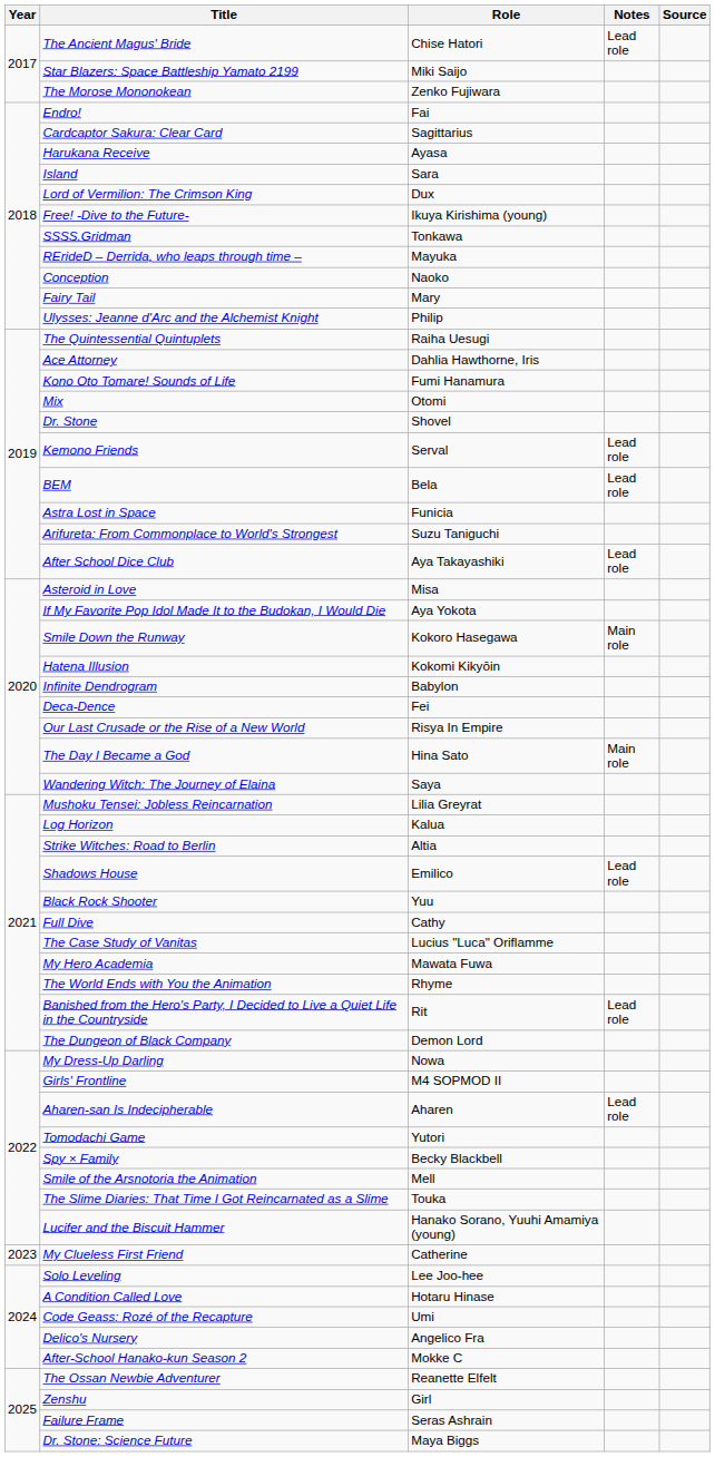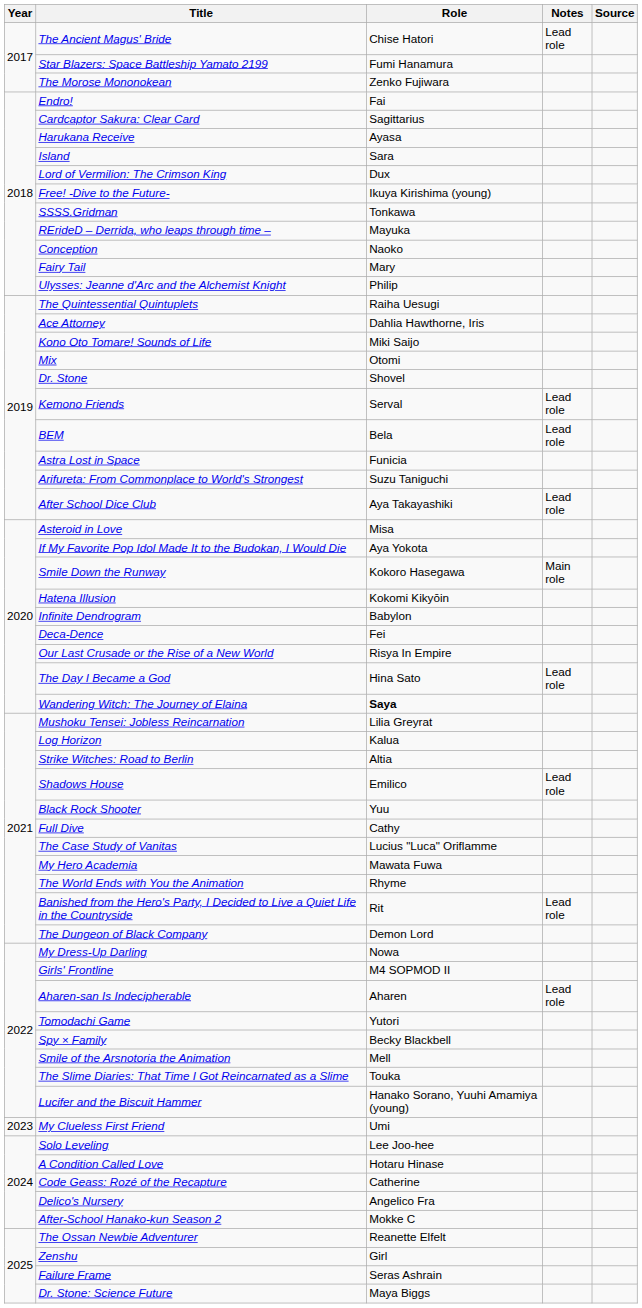Star Blazers: Space Battleship Yamato 2199 | Role: Miki Saijo -> Fumi Hanamura
Kono Oto Tomare! Sounds of Life | Role: Fumi Hanamura -> Miki Saijo
The Day I Became a God | Notes: Main role -> Lead role
Wandering Witch: The Journey of Elaina | Role: normal -> bold
My Clueless First Friend | Role: Catherine -> Umi
Code Geass: Rozé of the Recapture | Role: Umi -> Catherine
